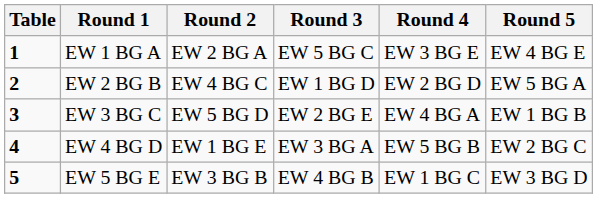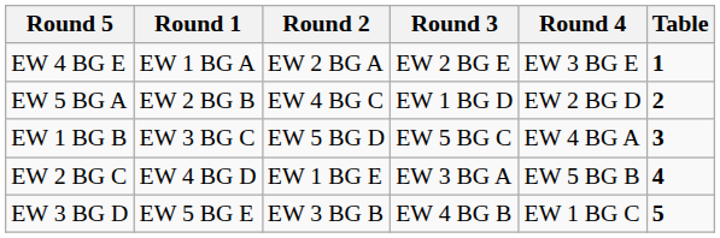columns swapped: Table <-> Round 5
EW 1 BG A | Round 3: EW 5 BG C -> EW 2 BG E
EW 3 BG C | Round 3: EW 2 BG E -> EW 5 BG C
